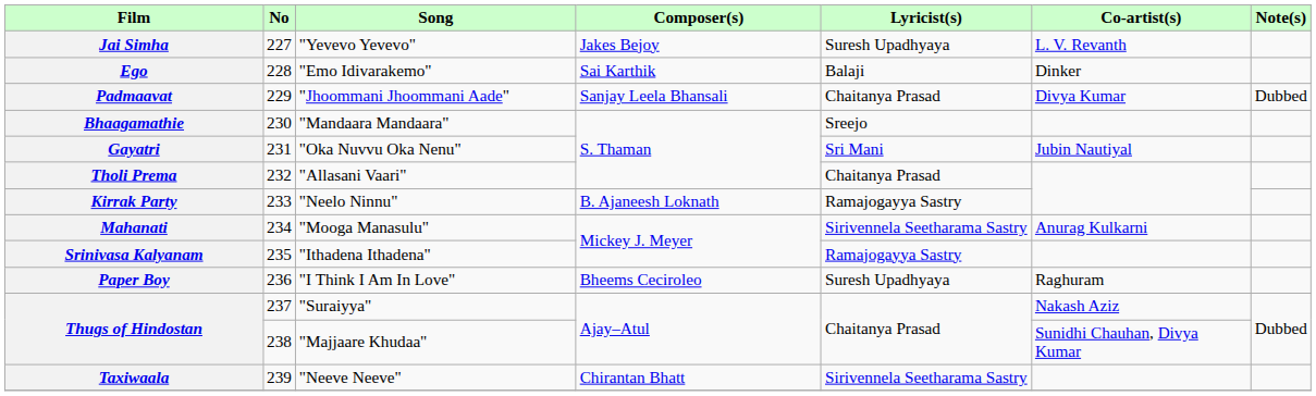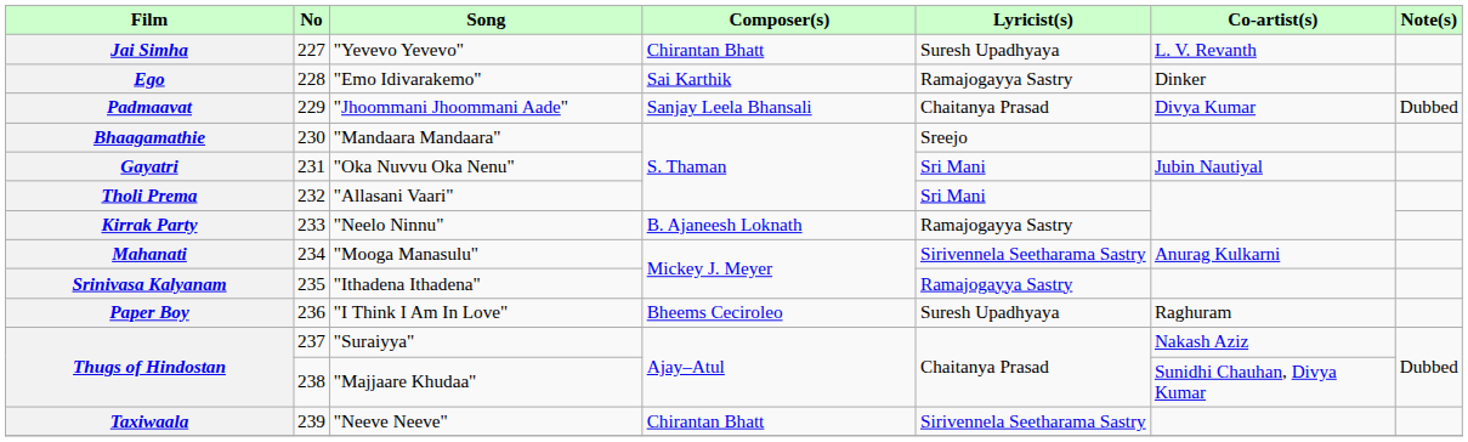Jai Simha | Composer(s): Jakes Bejoy -> Chirantan Bhatt
Ego | Lyricist(s): Balaji -> Ramajogayya Sastry
Tholi Prema | Lyricist(s): Chaitanya Prasad -> Sri Mani
